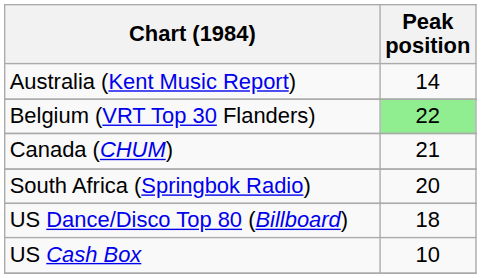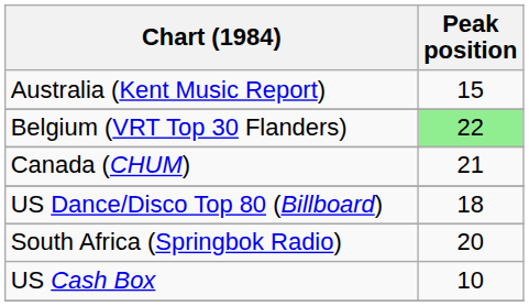Australia (Kent Music Report) | Peak position: 14 -> 15
rows swapped: South Africa (Springbok Radio) <-> US Dance/Disco Top 80 (Billboard)
